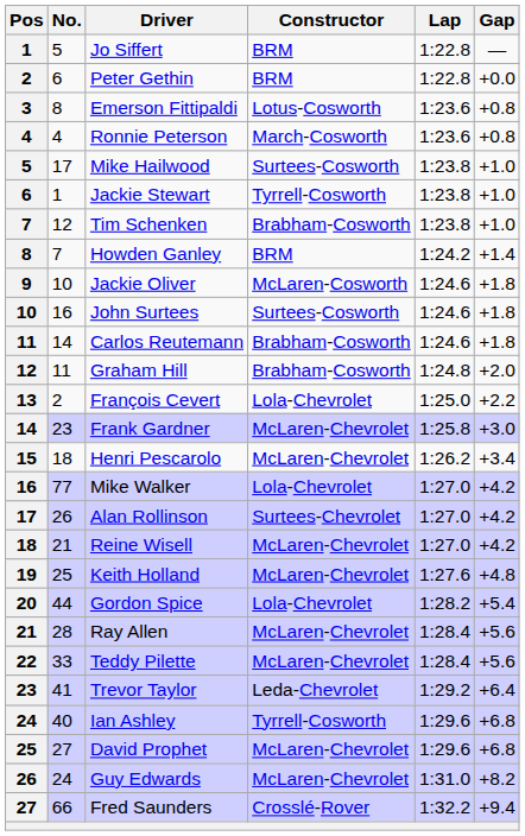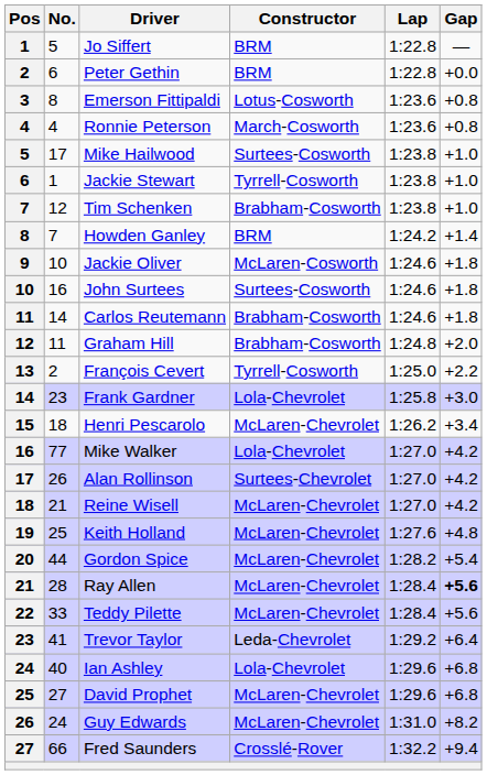François Cevert | Constructor: Lola-Chevrolet -> Tyrrell-Cosworth
Frank Gardner | Constructor: McLaren-Chevrolet -> Lola-Chevrolet
Gordon Spice | Constructor: Lola-Chevrolet -> McLaren-Chevrolet
Ray Allen | Gap: normal -> bold
Ian Ashley | Constructor: Tyrrell-Cosworth -> Lola-Chevrolet
